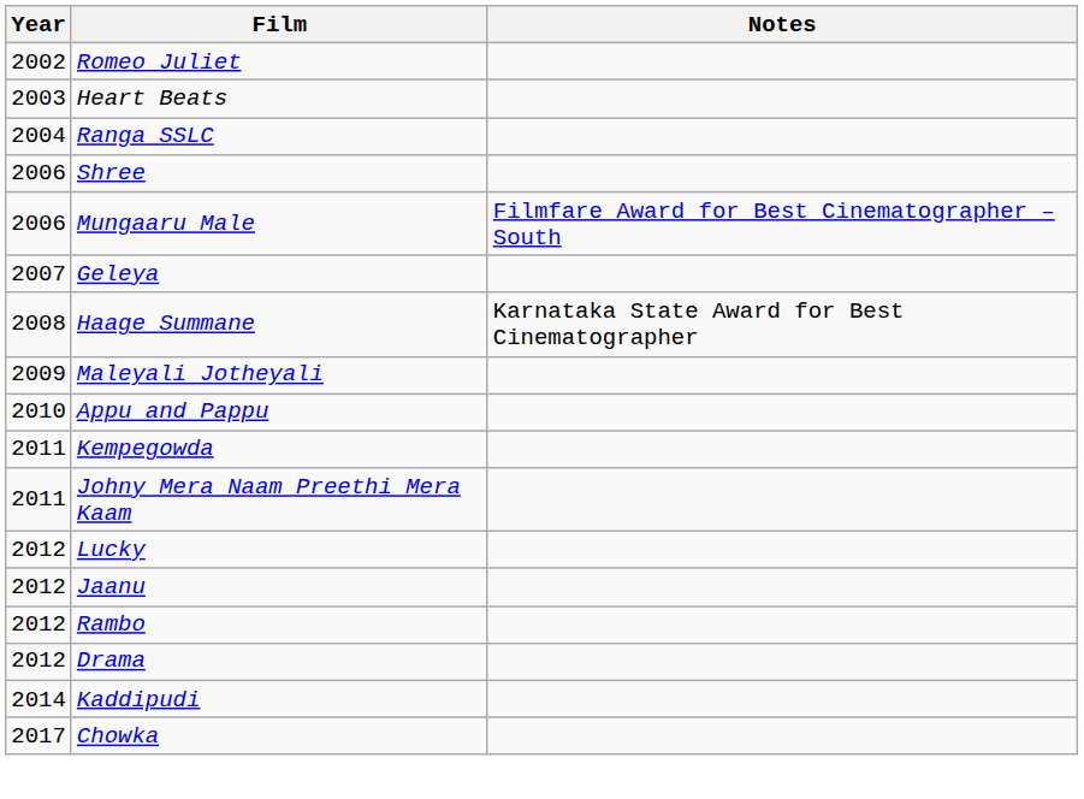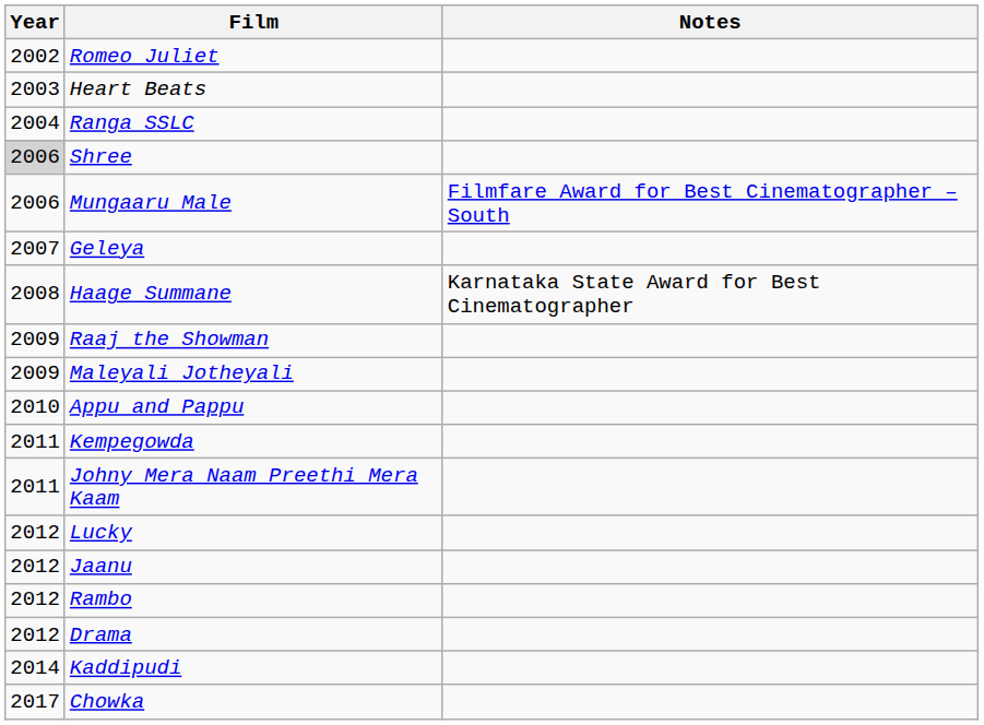Shree | Year: no background -> lightgrey background
+ row: 2009 | Raaj the Showman
